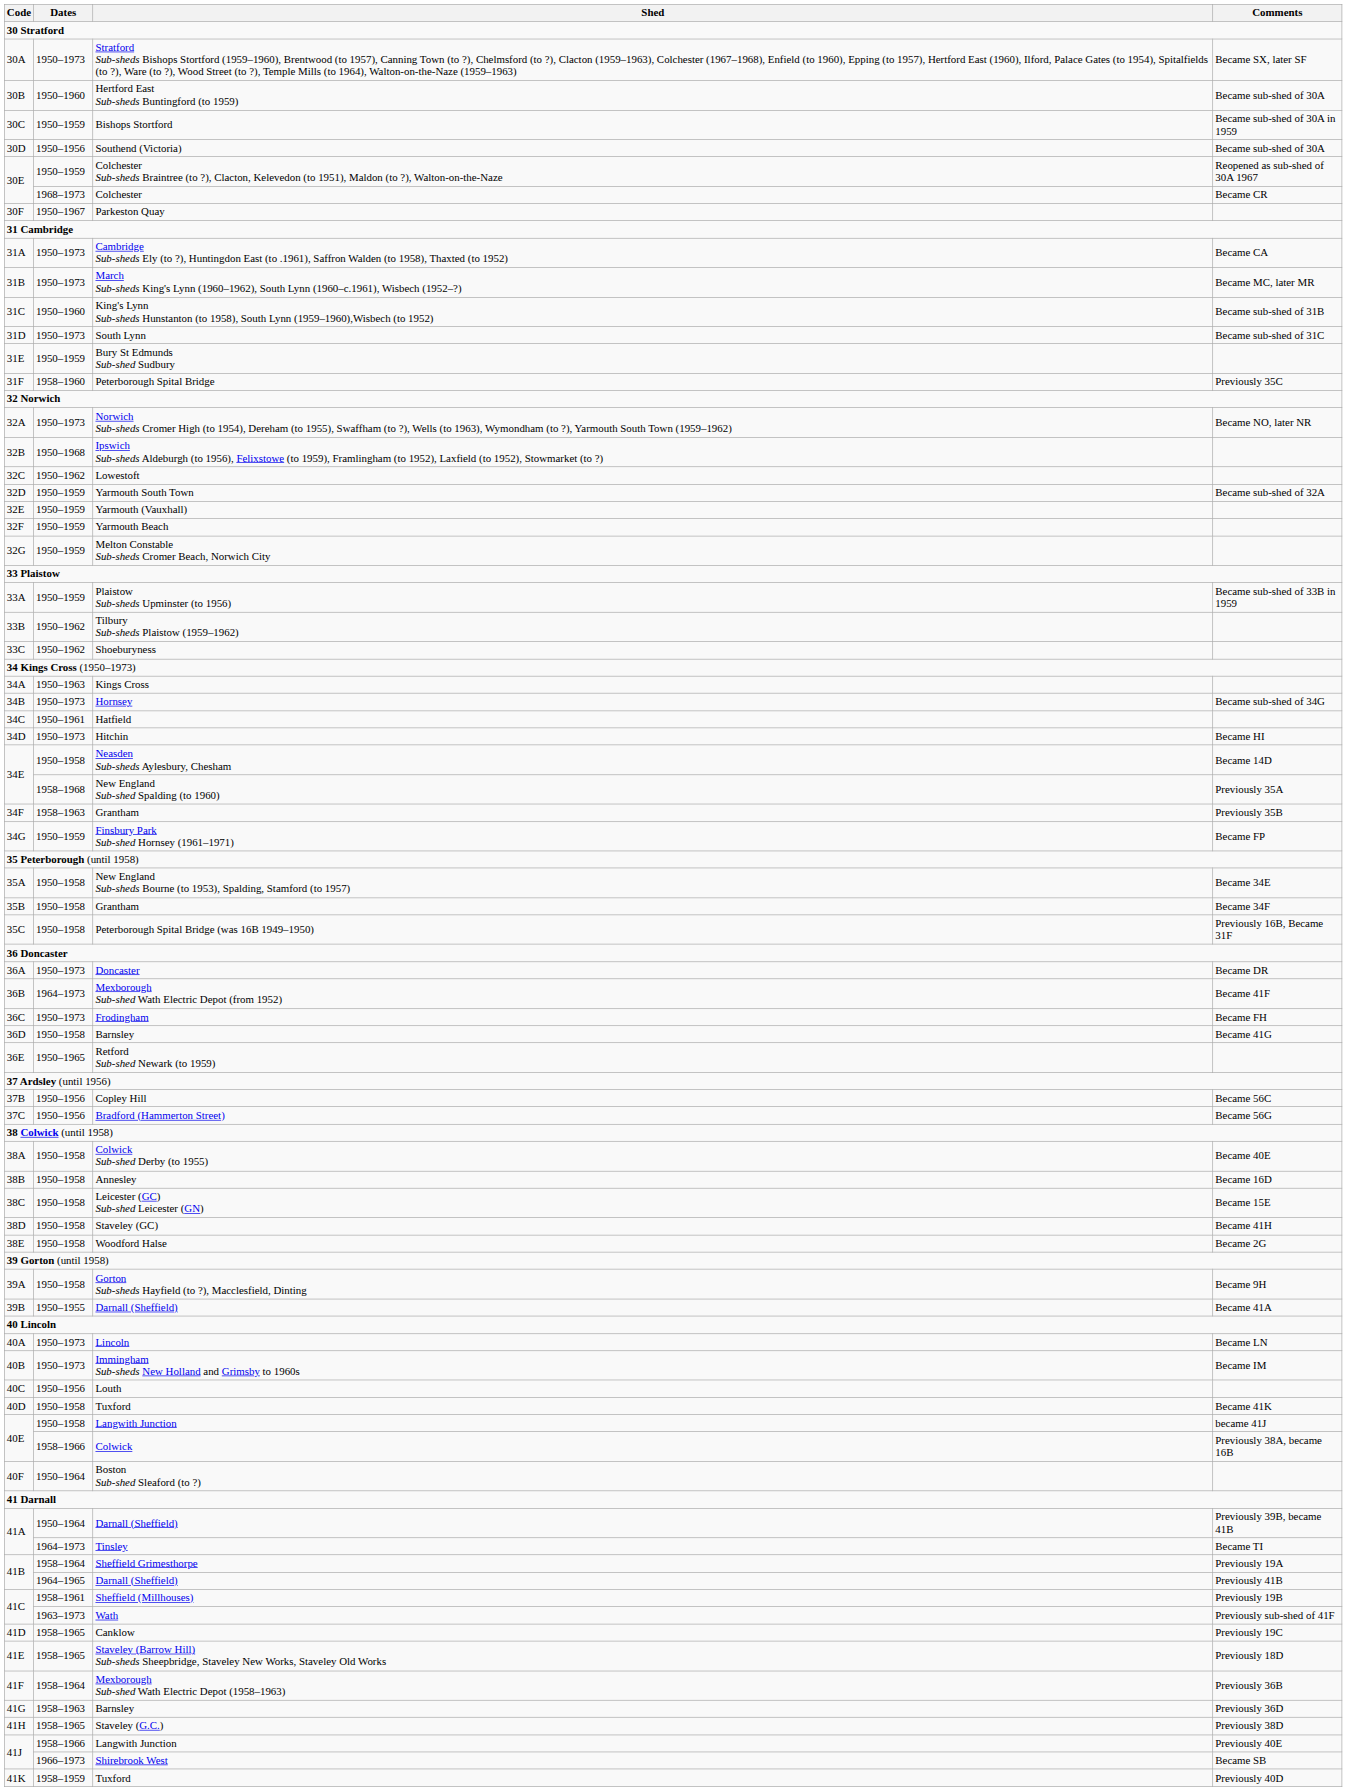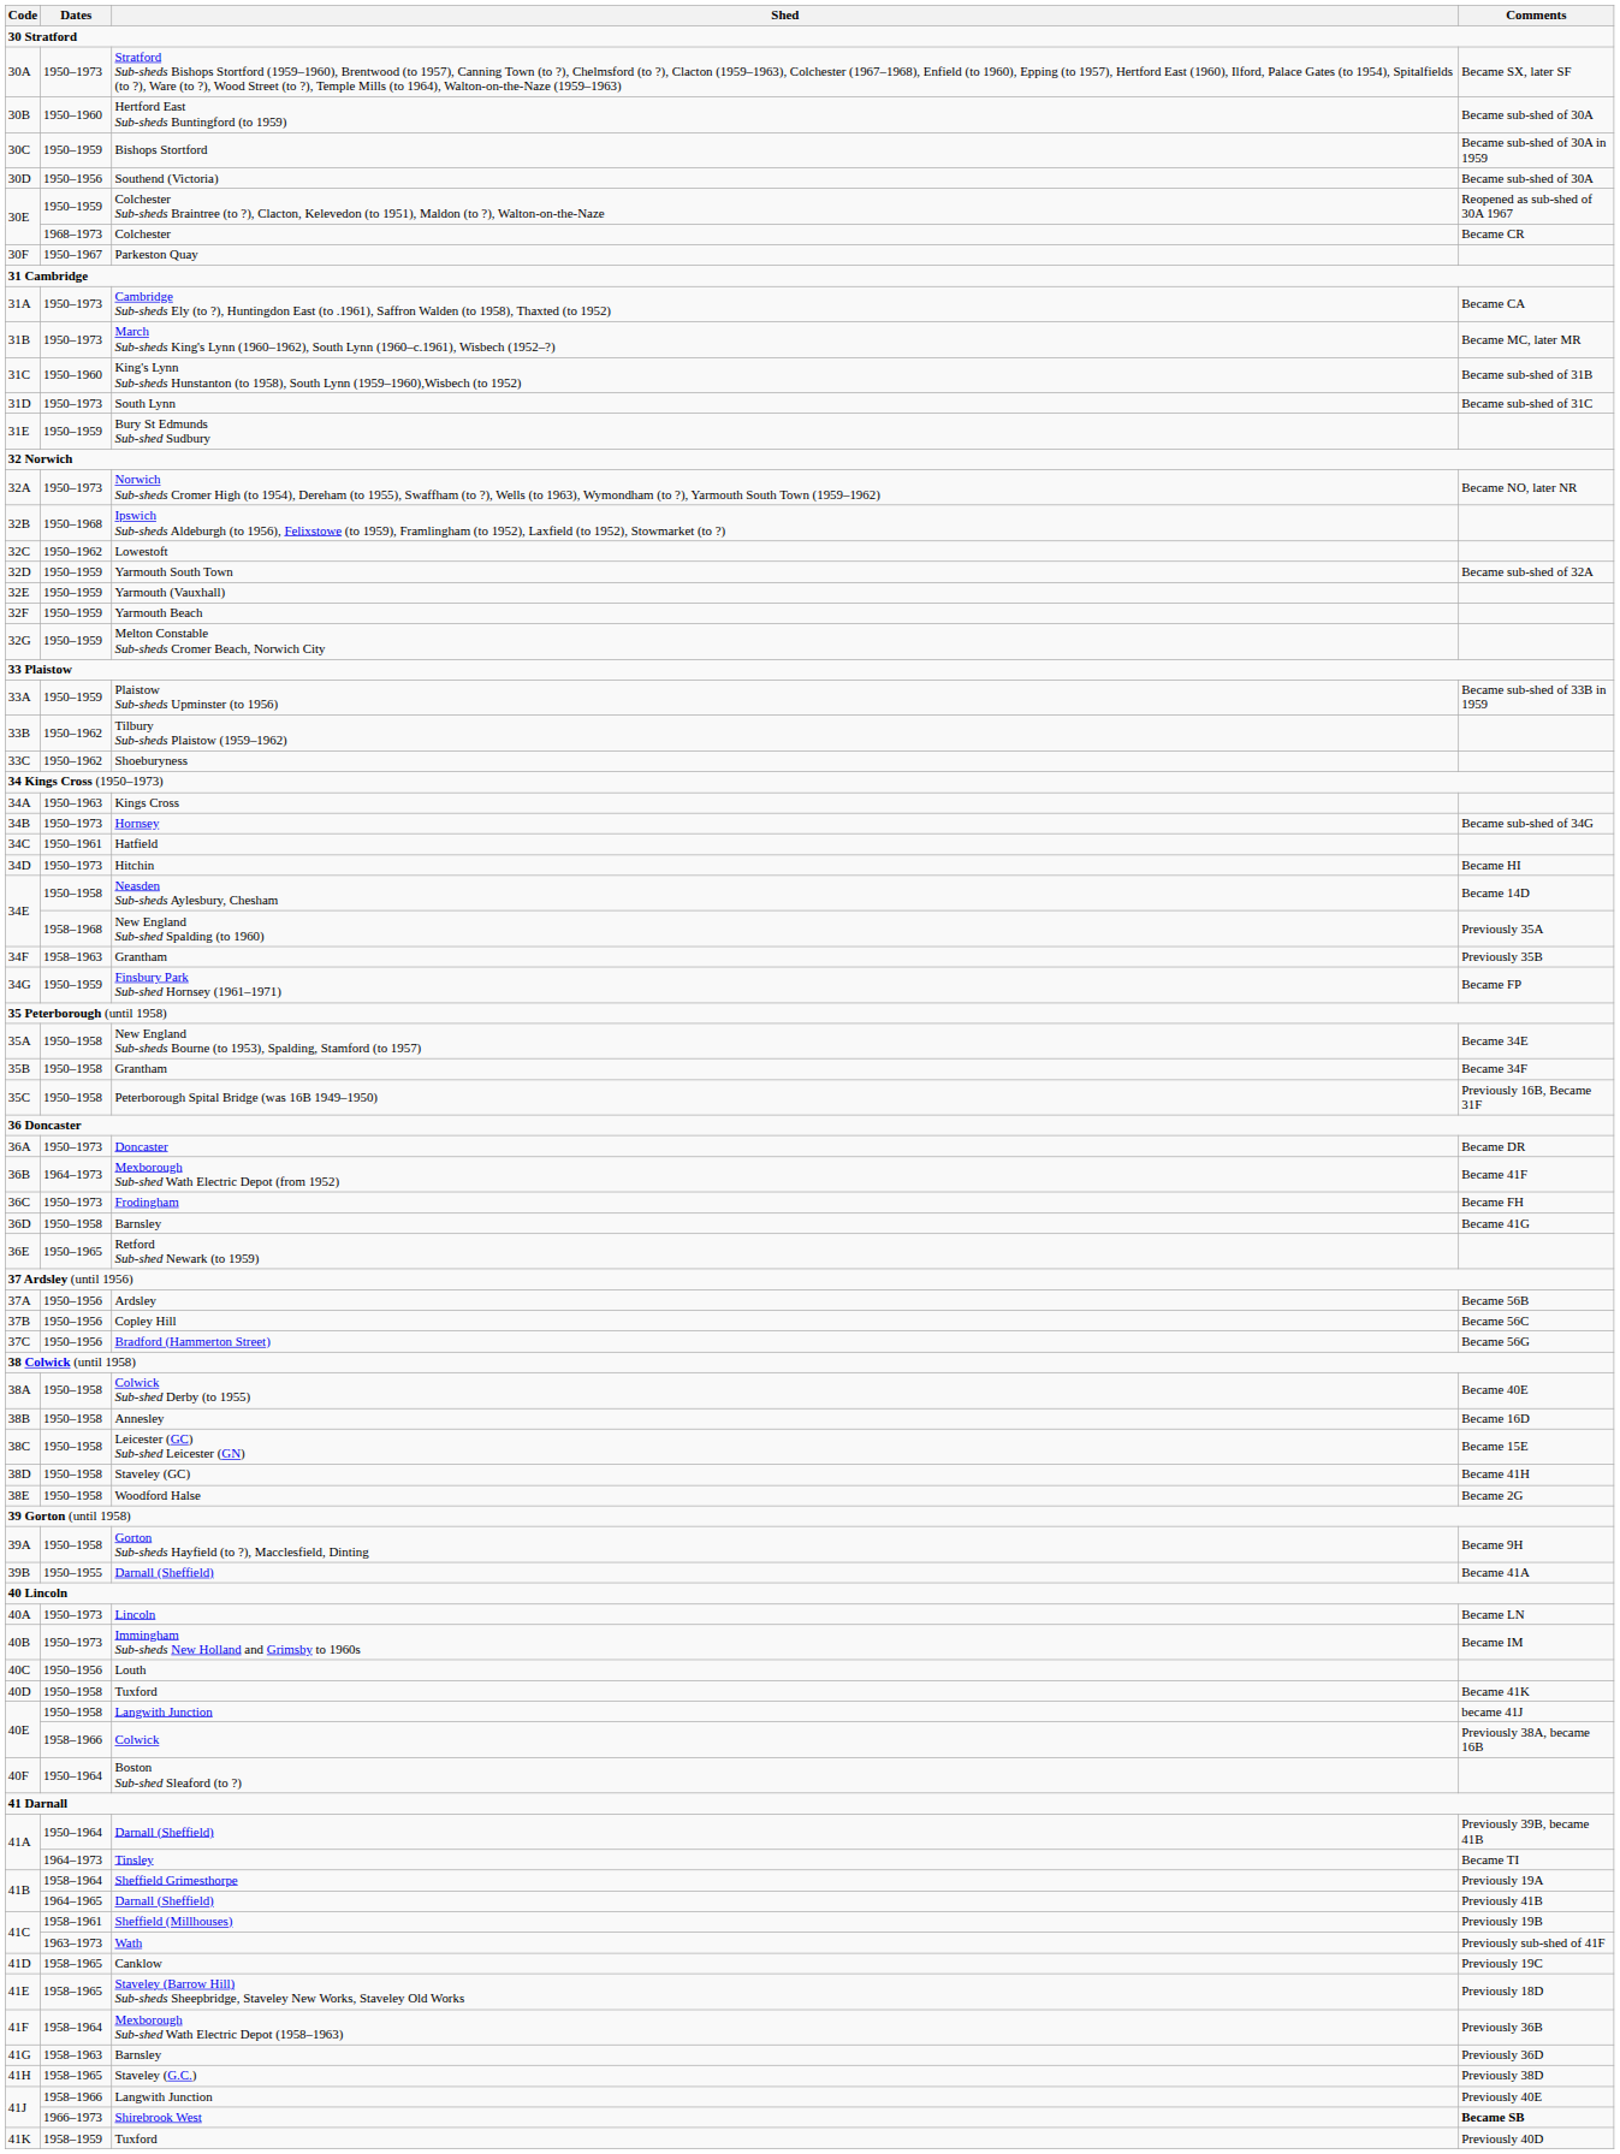- row: 31F | 1958–1960 | Peterborough Spital Bridge | Previously 35C
+ row: 37A | 1950–1956 | Ardsley | Became 56B
Shirebrook West | Comments: normal -> bold
